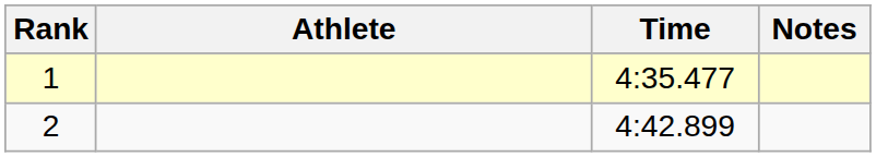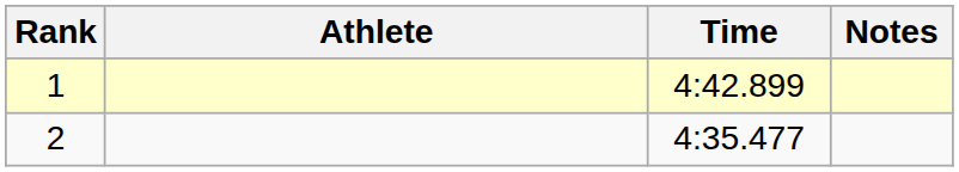1 | Time: 4:35.477 -> 4:42.899
2 | Time: 4:42.899 -> 4:35.477
